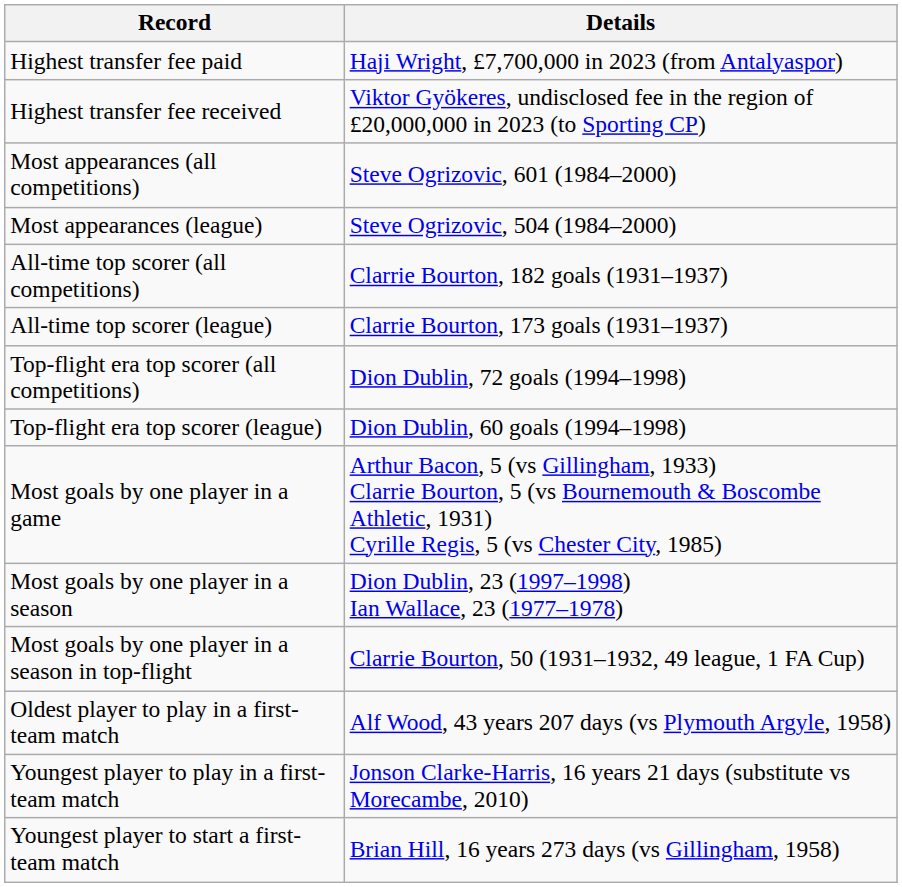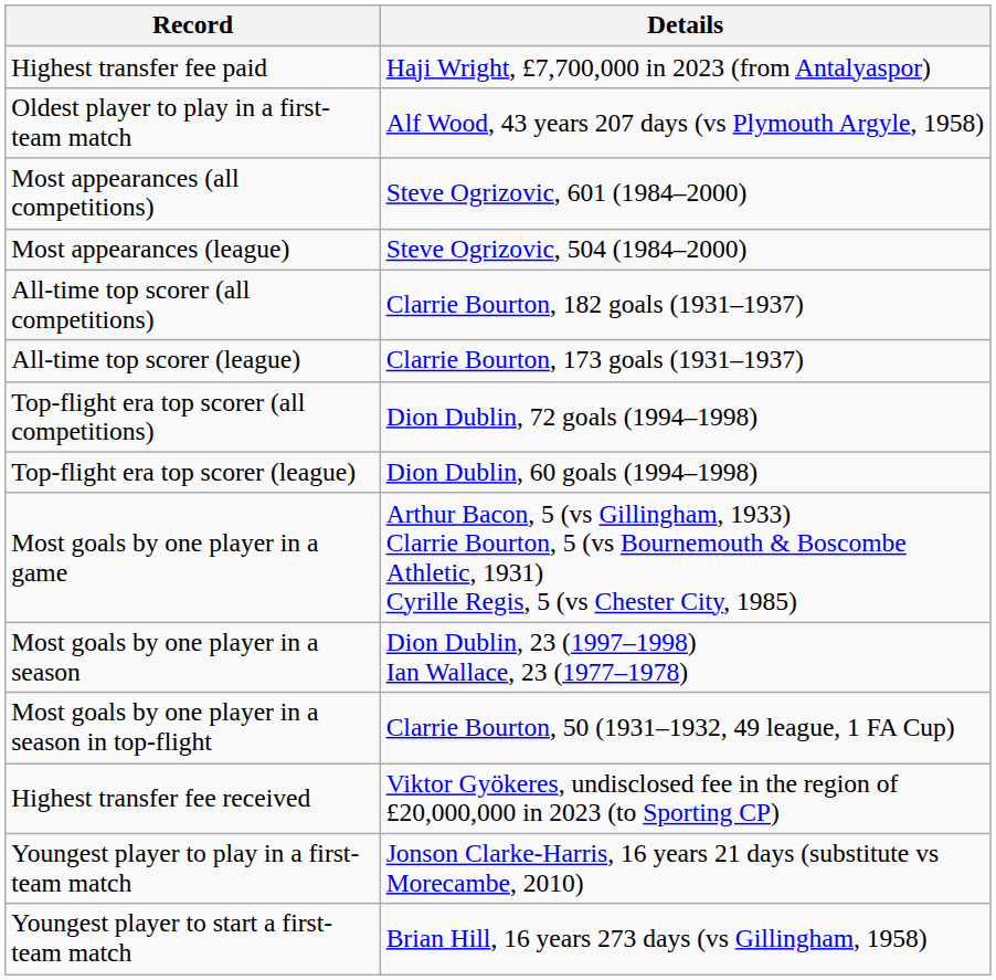rows swapped: Highest transfer fee received <-> Oldest player to play in a first-team match
